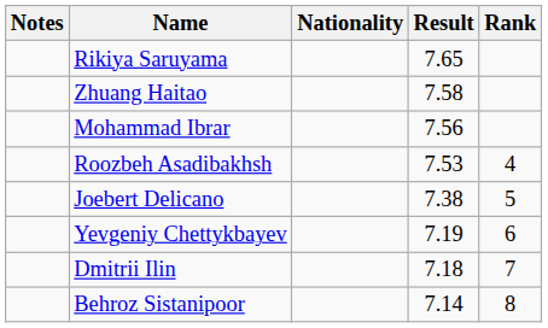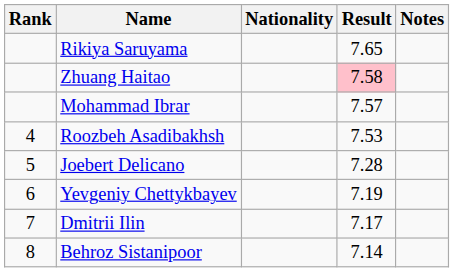columns swapped: Rank <-> Notes
Zhuang Haitao | Result: no background -> pink background
Mohammad Ibrar | Result: 7.56 -> 7.57
Joebert Delicano | Result: 7.38 -> 7.28
Dmitrii Ilin | Result: 7.18 -> 7.17
